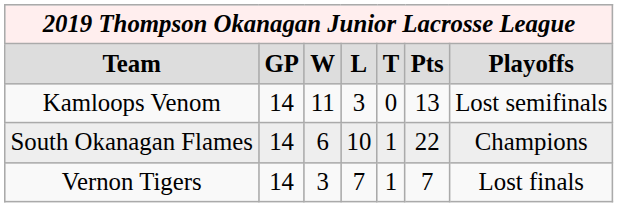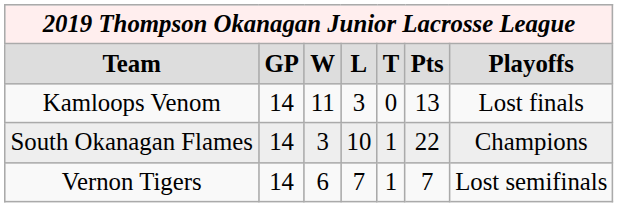Kamloops Venom | column 7: Lost semifinals -> Lost finals
South Okanagan Flames | column 3: 6 -> 3
Vernon Tigers | column 3: 3 -> 6
Vernon Tigers | column 7: Lost finals -> Lost semifinals
